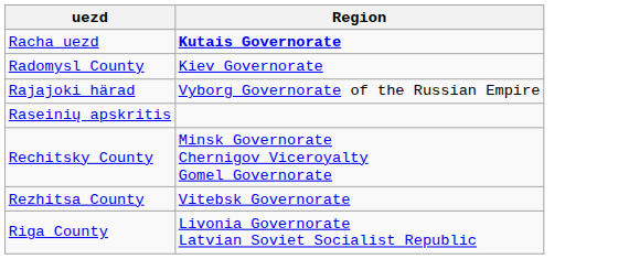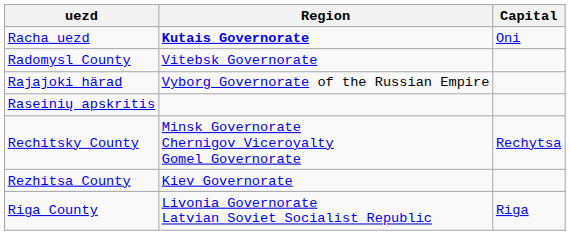+ column: Capital | Oni | Rechytsa | Riga
Radomysl County | Region: Kiev Governorate -> Vitebsk Governorate
Rezhitsa County | Region: Vitebsk Governorate -> Kiev Governorate
